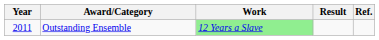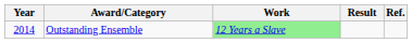Outstanding Ensemble | Year: 2011 -> 2014
